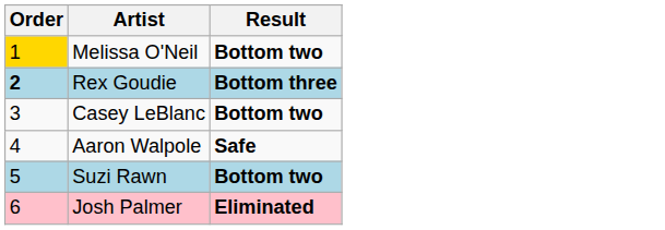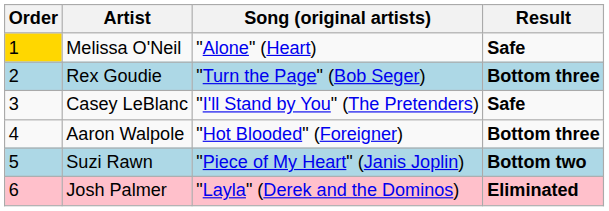+ column: Song (original artists) | "Alone" (Heart) | "Turn the Page" (Bob Seger) | "I'll Stand by You" (The Pretenders) | "Hot Blooded" (Foreigner) | "Piece of My Heart" (Janis Joplin) | "Layla" (Derek and the Dominos)
Melissa O'Neil | Result: Bottom two -> Safe
Rex Goudie | Order: bold -> normal
Casey LeBlanc | Result: Bottom two -> Safe
Aaron Walpole | Result: Safe -> Bottom three
